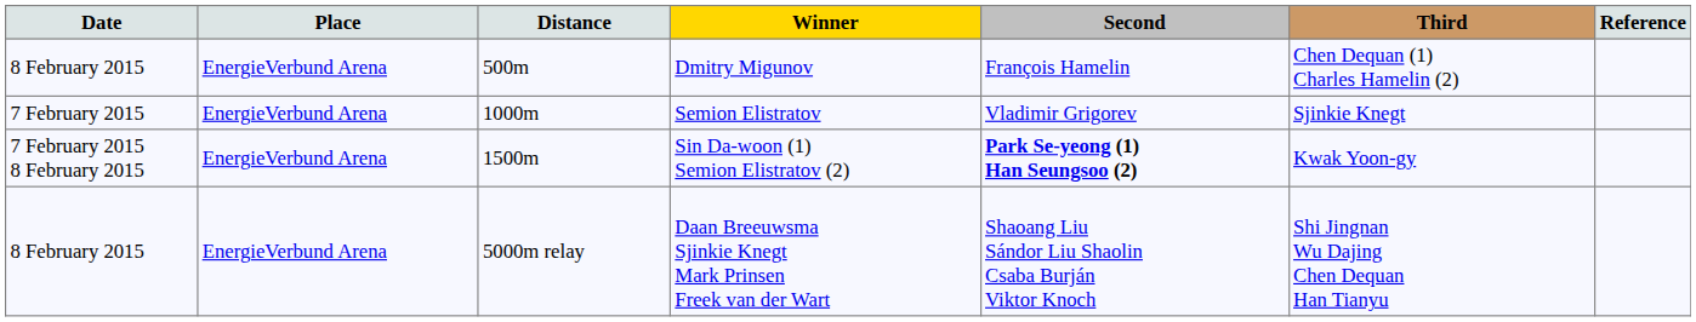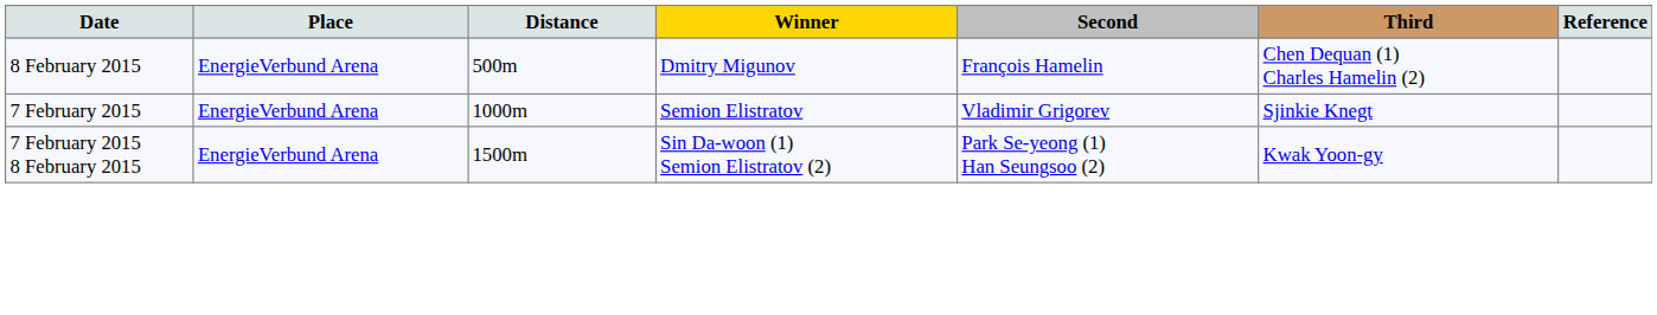Sin Da-woon (1) Semion Elistratov (2) | Second: bold -> normal
- row: 8 February 2015 | EnergieVerbund Arena | 5000m relay | Daan Breeuwsma Sjinkie Knegt Mark Prinsen Freek van der Wart | Shaoang Liu Sándor Liu Shaolin Csaba Burján Viktor Knoch | Shi Jingnan Wu Dajing Chen Dequan Han Tianyu
